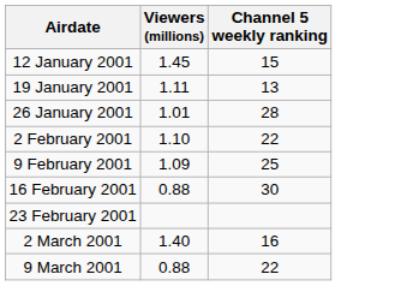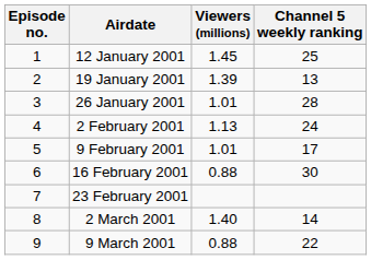+ column: Episode no. | 1 | 2 | 3 | 4 | 5 | 6 | 7 | 8 | 9
12 January 2001 | Channel 5 weekly ranking: 15 -> 25
19 January 2001 | Viewers (millions): 1.11 -> 1.39
2 February 2001 | Viewers (millions): 1.10 -> 1.13
2 February 2001 | Channel 5 weekly ranking: 22 -> 24
9 February 2001 | Viewers (millions): 1.09 -> 1.01
9 February 2001 | Channel 5 weekly ranking: 25 -> 17
2 March 2001 | Channel 5 weekly ranking: 16 -> 14
